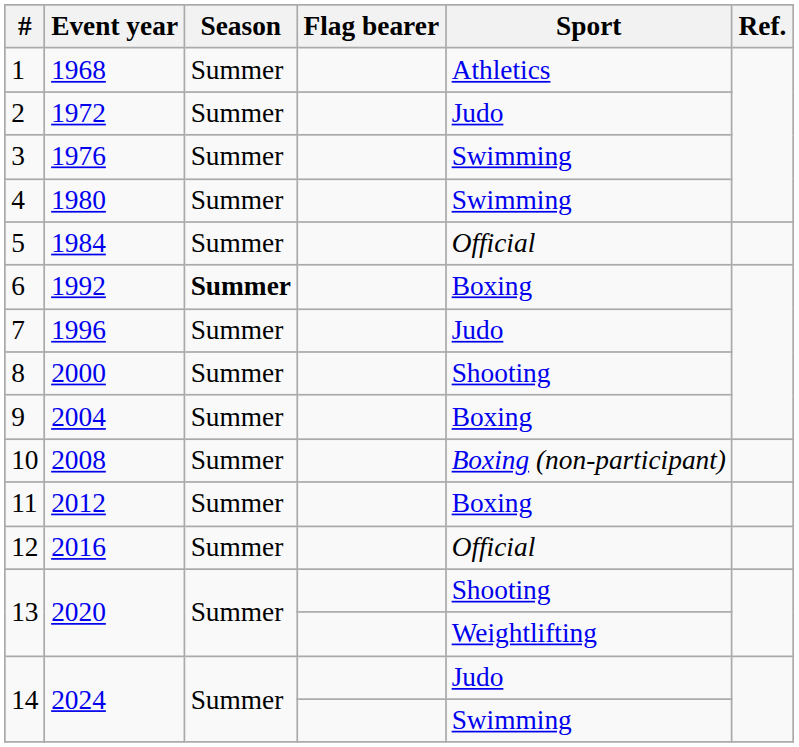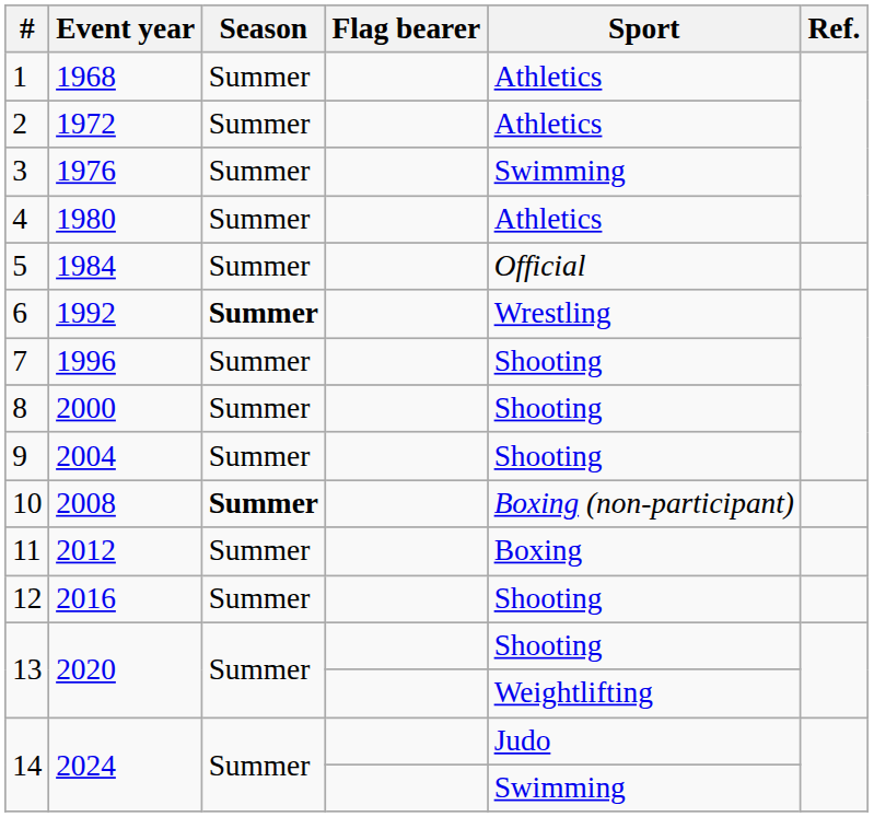2 | Sport: Judo -> Athletics
4 | Sport: Swimming -> Athletics
6 | Sport: Boxing -> Wrestling
7 | Sport: Judo -> Shooting
9 | Sport: Boxing -> Shooting
10 | Season: normal -> bold
12 | Sport: Official -> Shooting
